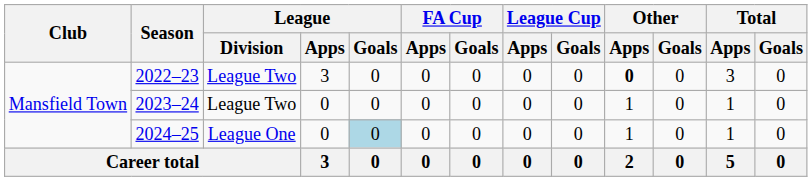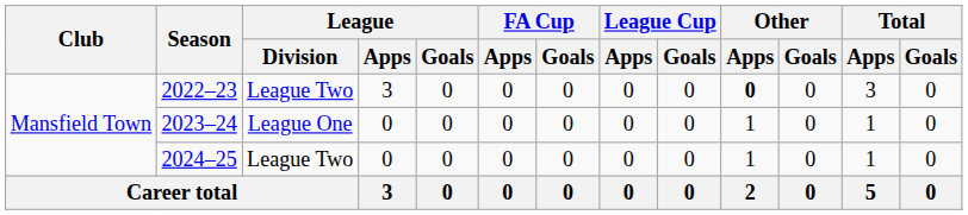2023–24 | League / Division: League Two -> League One
2024–25 | League / Division: League One -> League Two
2024–25 | League / Goals: lightblue background -> no background
